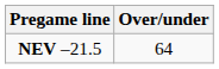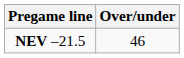NEV –21.5 | Over/under: 64 -> 46
